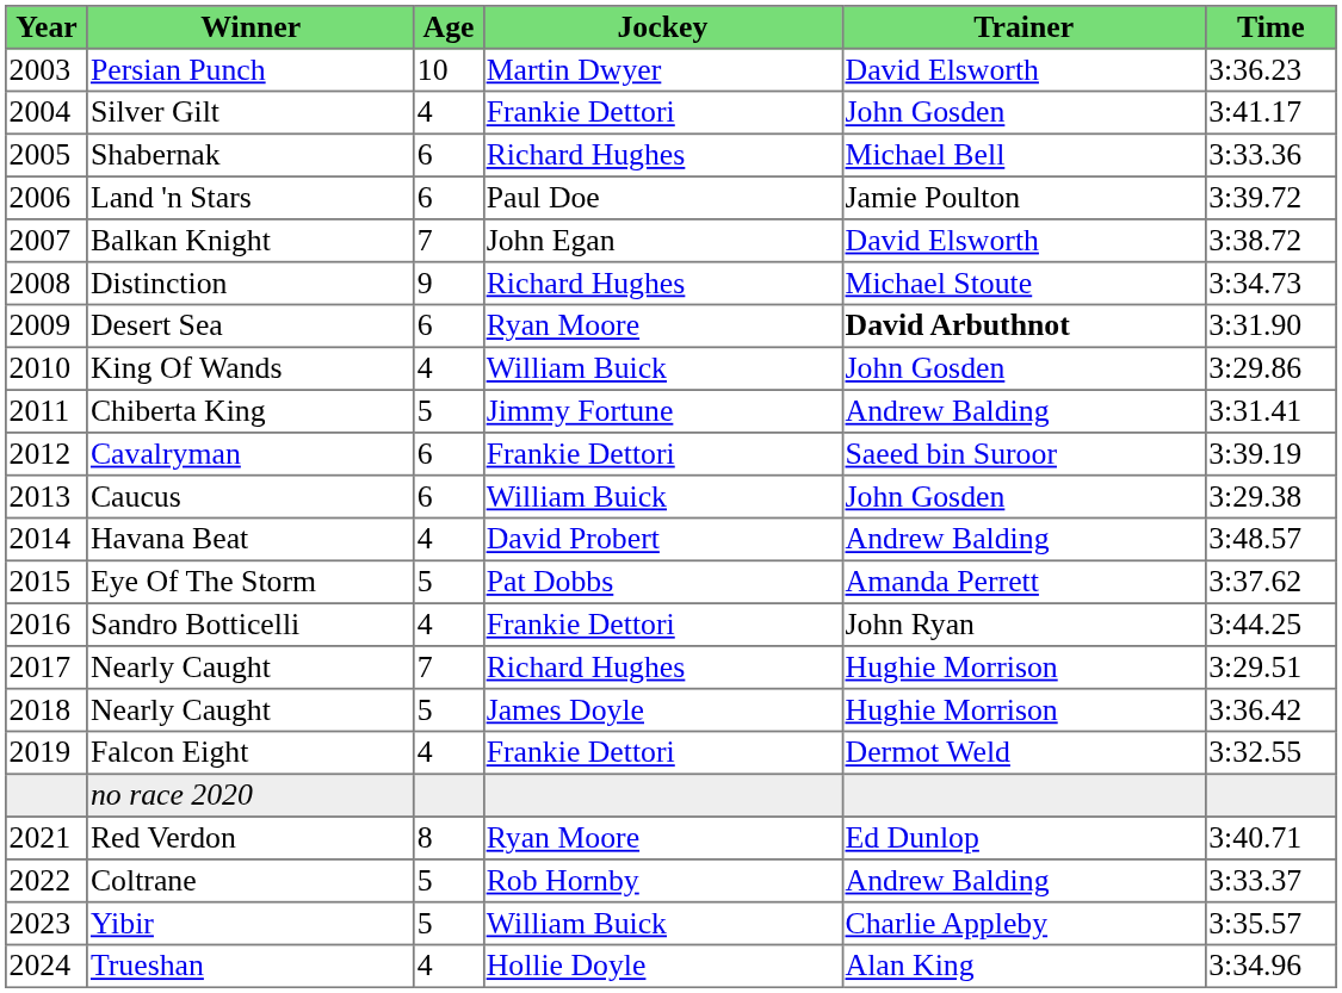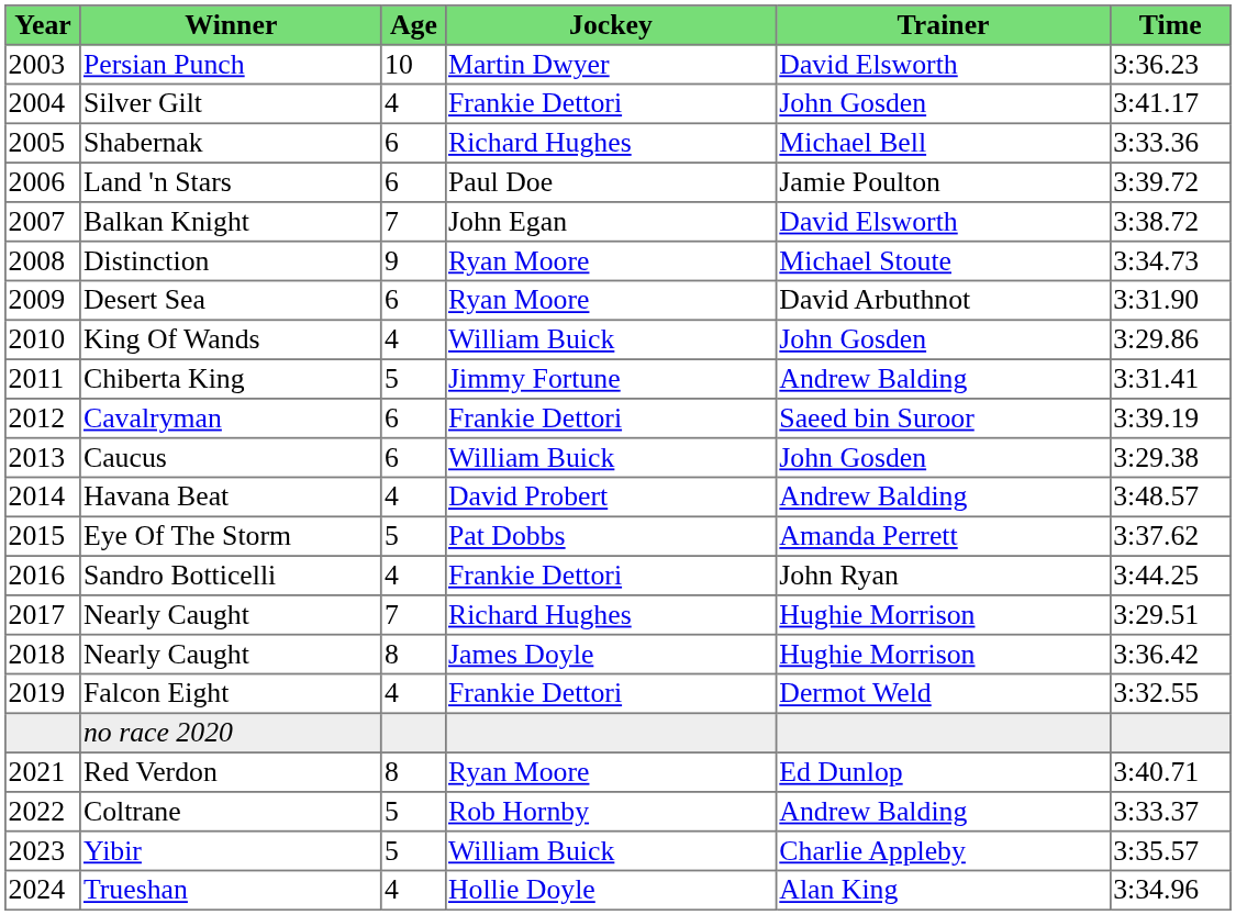Distinction | Jockey: Richard Hughes -> Ryan Moore
Desert Sea | Trainer: bold -> normal
2018 / Nearly Caught | Age: 5 -> 8
